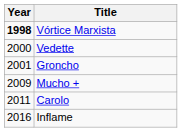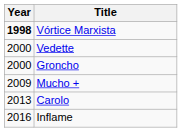Groncho | Year: 2001 -> 2000
Carolo | Year: 2011 -> 2013
